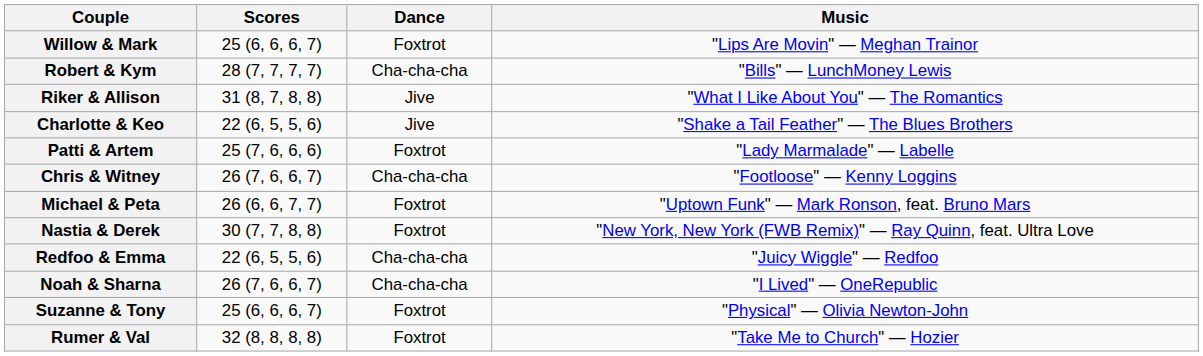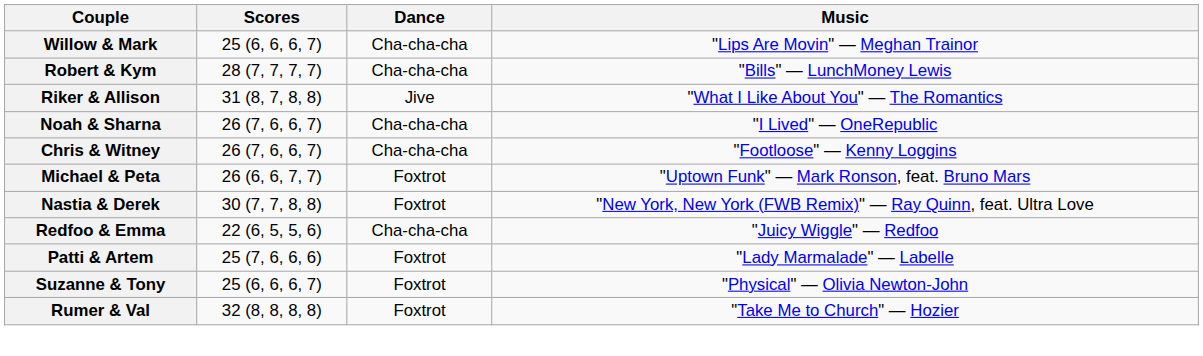Willow & Mark | Dance: Foxtrot -> Cha-cha-cha
- row: Charlotte & Keo | 22 (6, 5, 5, 6) | Jive | "Shake a Tail Feather" — The Blues Brothers
rows swapped: Patti & Artem <-> Noah & Sharna
